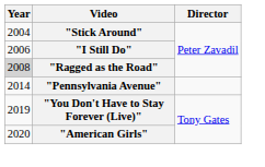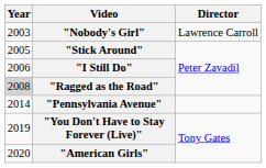+ row: 2003 | "Nobody's Girl" | Lawrence Carroll
"Stick Around" | Year: 2004 -> 2005
